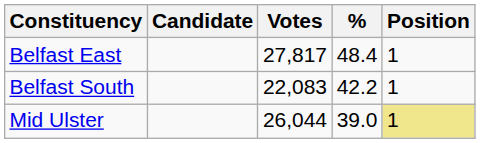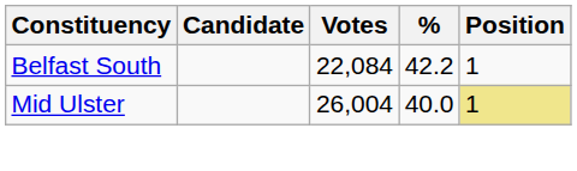- row: Belfast East | 27,817 | 48.4 | 1
Belfast South | Votes: 22,083 -> 22,084
Mid Ulster | Votes: 26,044 -> 26,004
Mid Ulster | %: 39.0 -> 40.0
